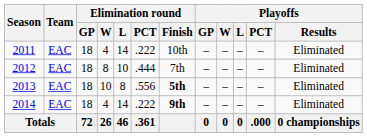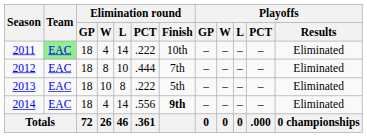2011 | Team: no background -> lightgreen background
2013 | Elimination round / PCT: .556 -> .222
2013 | Elimination round / Finish: bold -> normal
2014 | Elimination round / PCT: .222 -> .556
